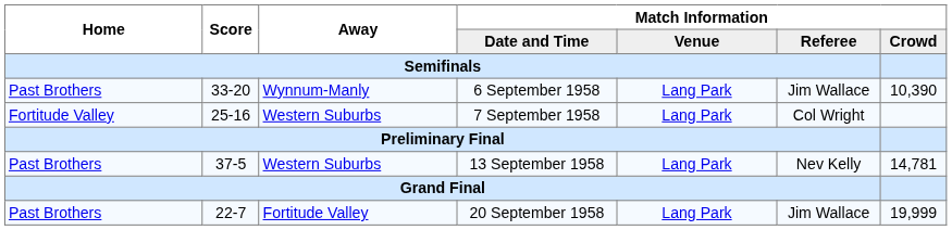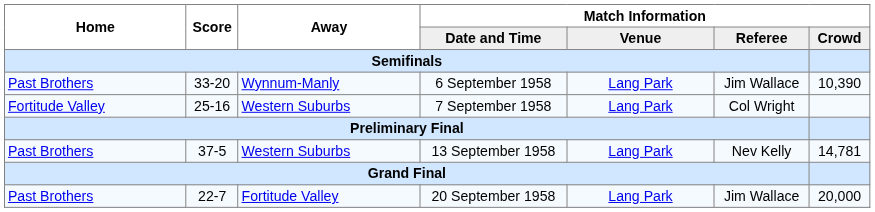20 September 1958 | Match Information / Crowd: 19,999 -> 20,000
